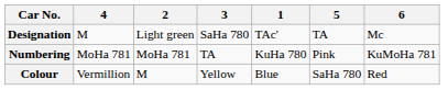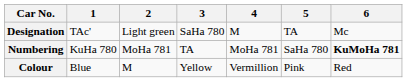columns swapped: 1 <-> 4
Numbering | 5: Pink -> SaHa 780
Numbering | 6: normal -> bold
Colour | 5: SaHa 780 -> Pink
